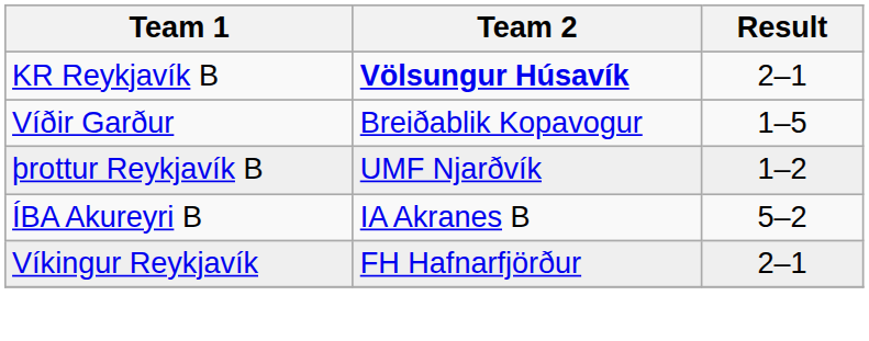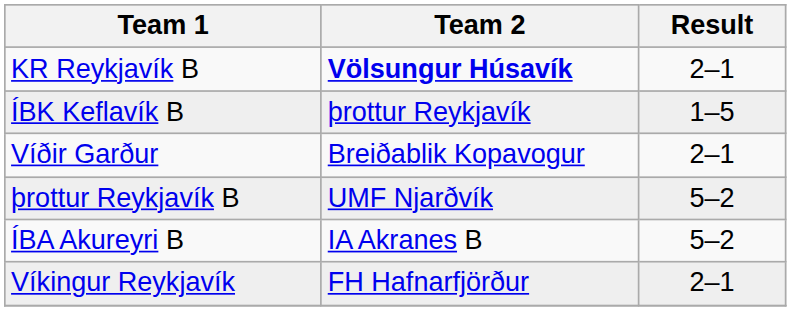+ row: ÍBK Keflavík B | þrottur Reykjavík | 1–5
Víðir Garður | Result: 1–5 -> 2–1
þrottur Reykjavík B | Result: 1–2 -> 5–2
